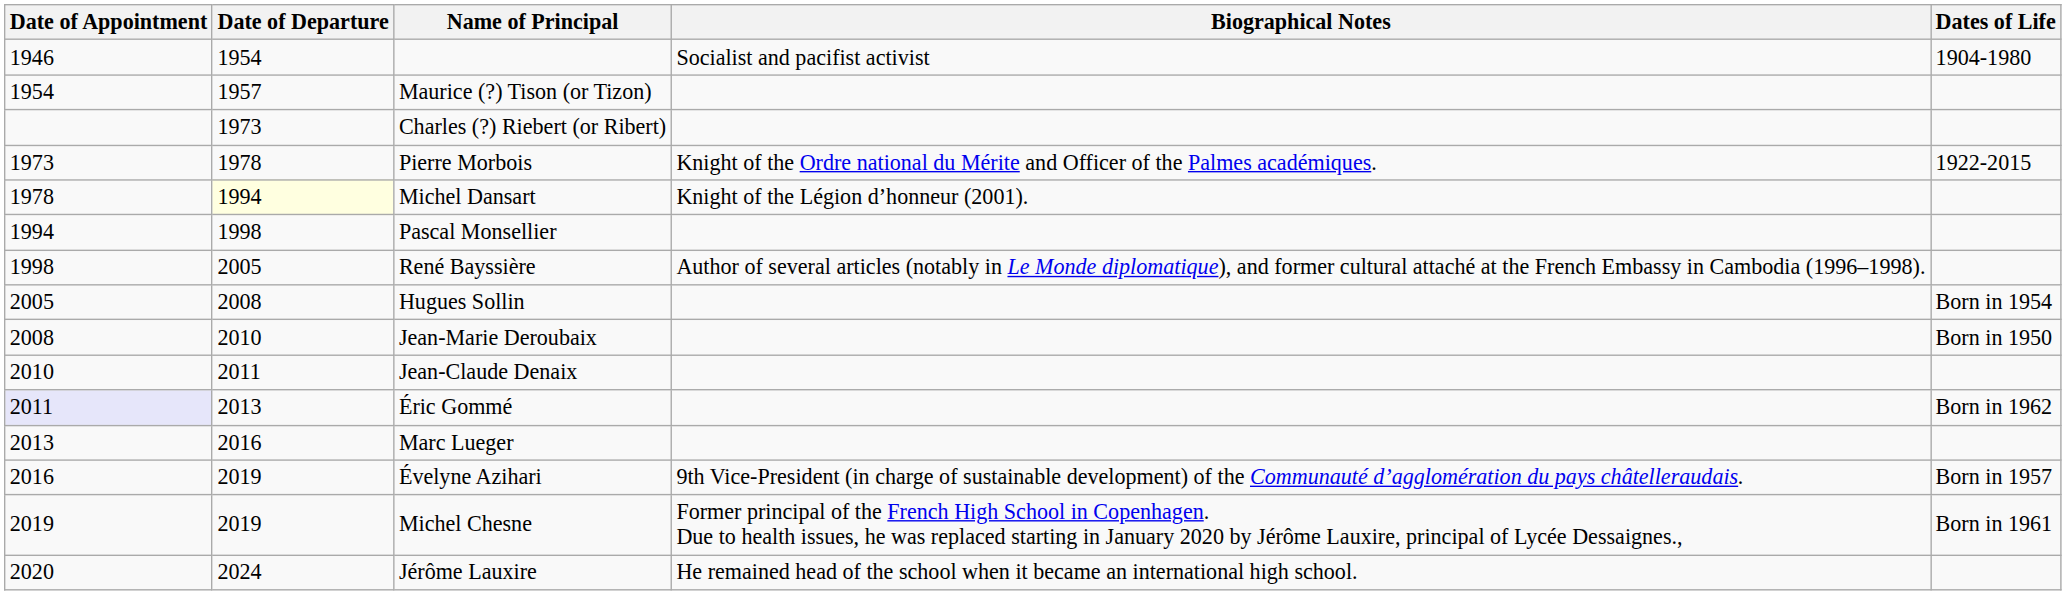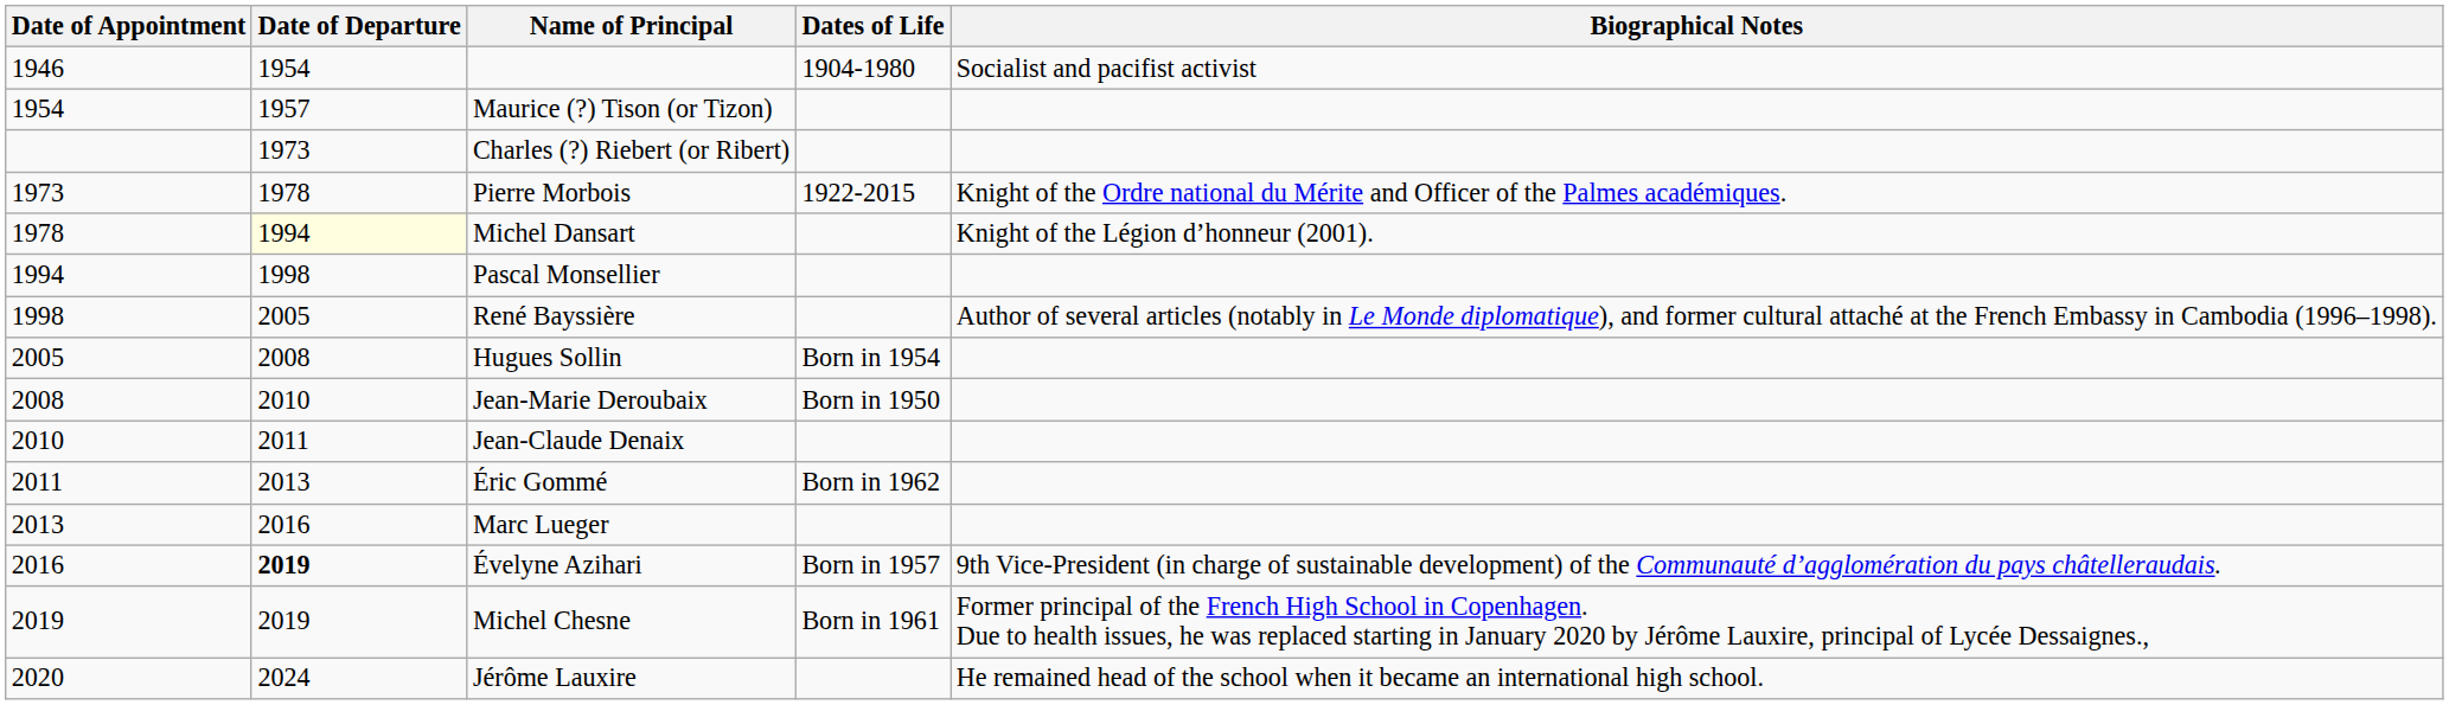columns swapped: Dates of Life <-> Biographical Notes
Éric Gommé | Date of Appointment: lavender background -> no background
Évelyne Azihari | Date of Departure: normal -> bold
